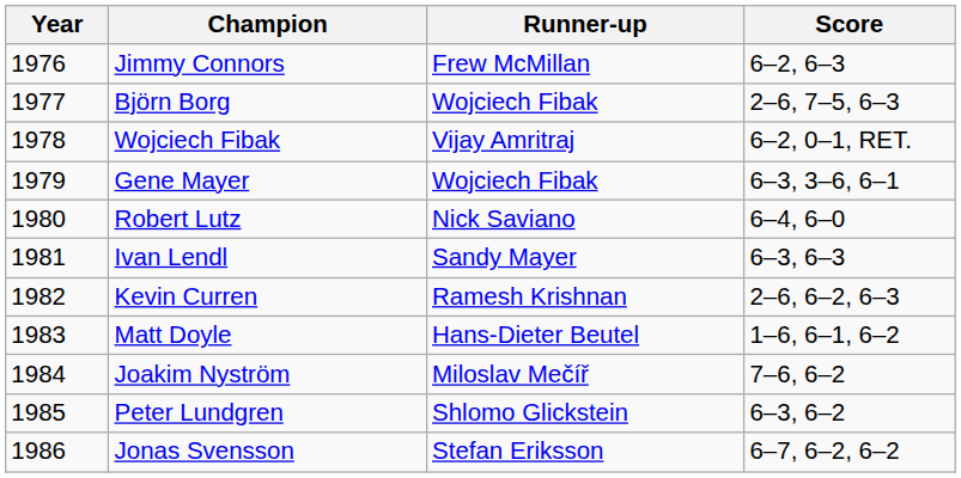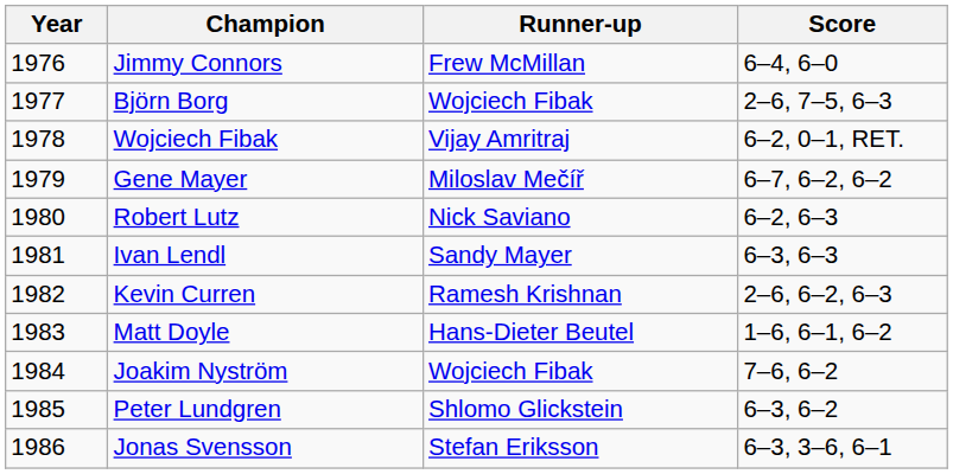Jimmy Connors | Score: 6–2, 6–3 -> 6–4, 6–0
Gene Mayer | Runner-up: Wojciech Fibak -> Miloslav Mečíř
Gene Mayer | Score: 6–3, 3–6, 6–1 -> 6–7, 6–2, 6–2
Robert Lutz | Score: 6–4, 6–0 -> 6–2, 6–3
Joakim Nyström | Runner-up: Miloslav Mečíř -> Wojciech Fibak
Jonas Svensson | Score: 6–7, 6–2, 6–2 -> 6–3, 3–6, 6–1
